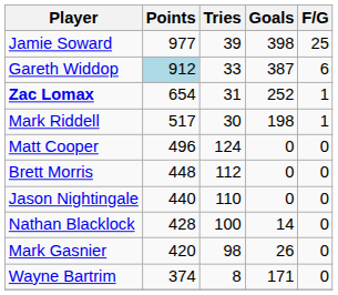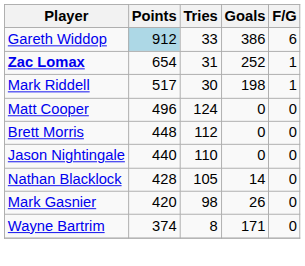- row: Jamie Soward | 977 | 39 | 398 | 25
Gareth Widdop | Goals: 387 -> 386
Nathan Blacklock | Tries: 100 -> 105
